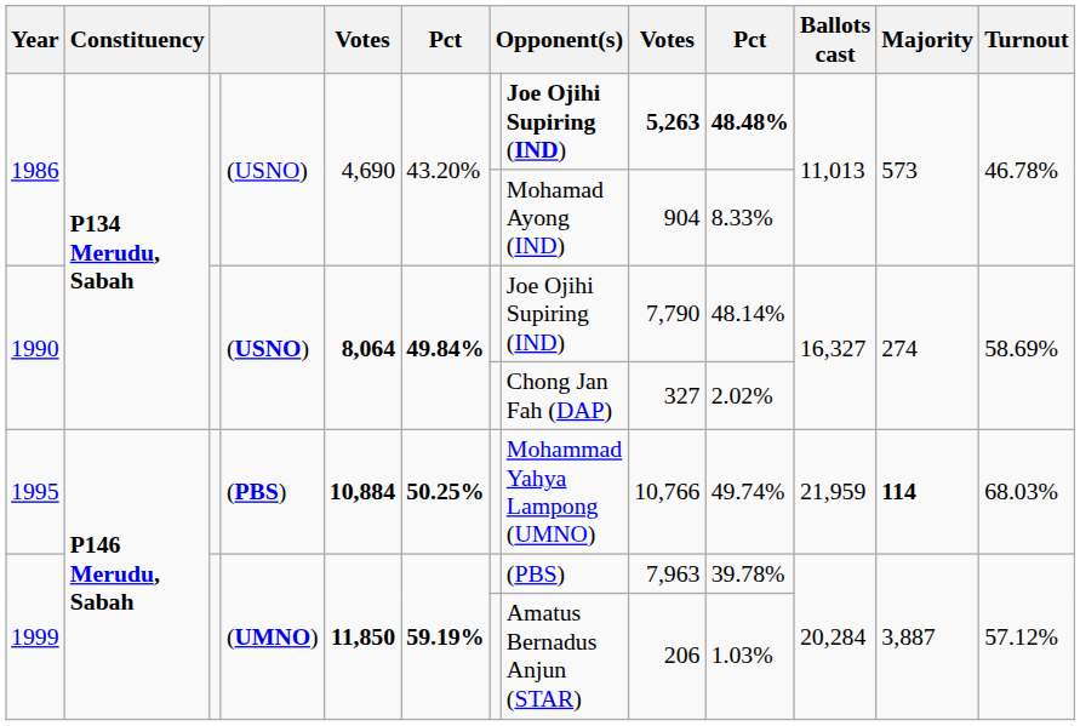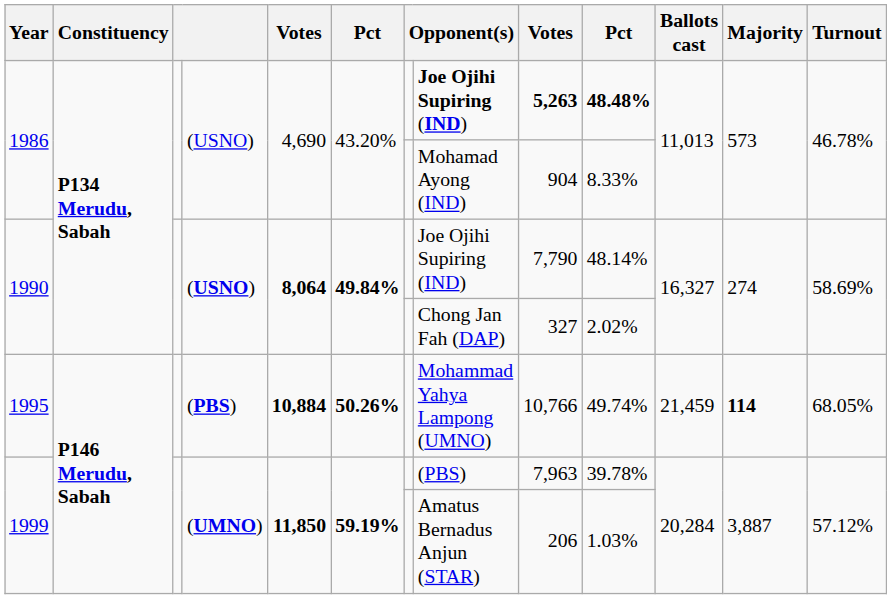1995 | column 6: 50.25% -> 50.26%
1995 | Ballots cast: 21,959 -> 21,459
1995 | Turnout: 68.03% -> 68.05%
